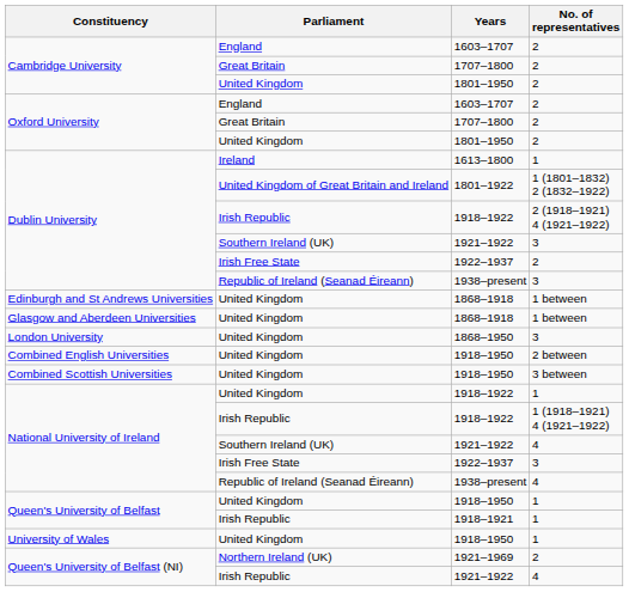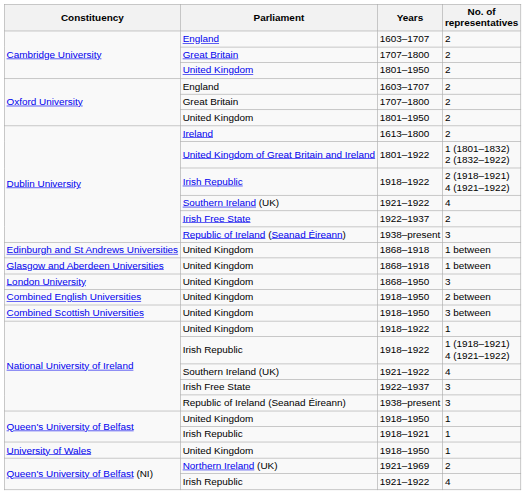1613–1800 | No. of representatives: 1 -> 2
Dublin University / 1921–1922 | No. of representatives: 3 -> 4
National University of Ireland / 1938–present | No. of representatives: 4 -> 3
